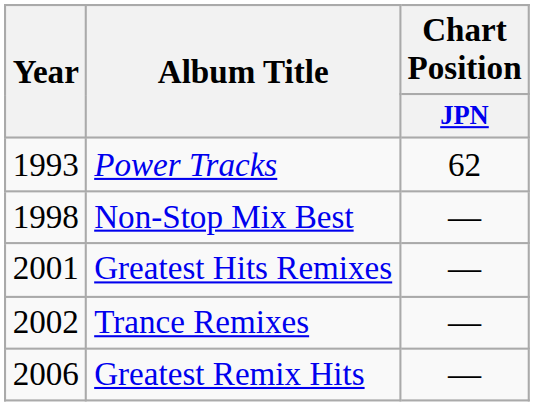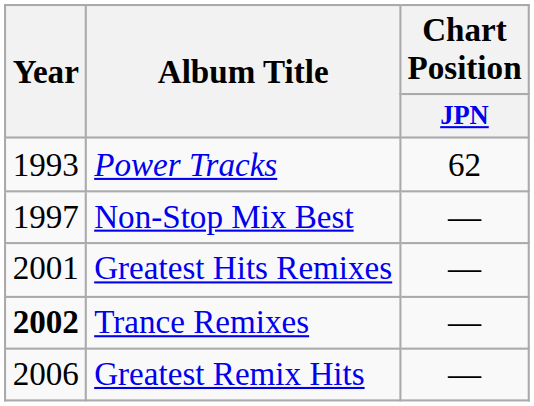Non-Stop Mix Best | Year: 1998 -> 1997
Trance Remixes | Year: normal -> bold
